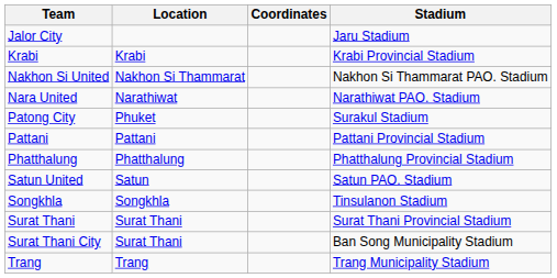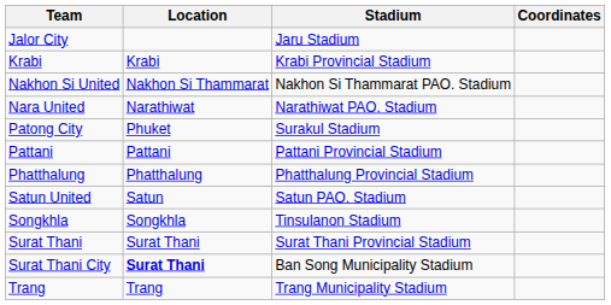columns swapped: Stadium <-> Coordinates
Surat Thani City | Location: normal -> bold
